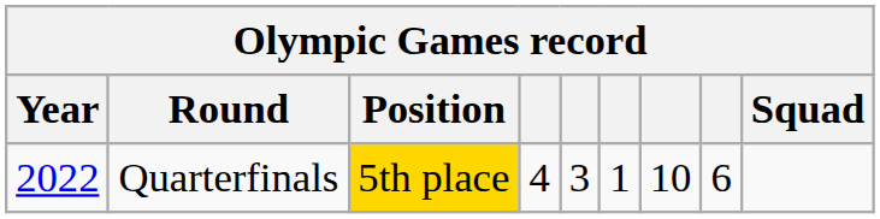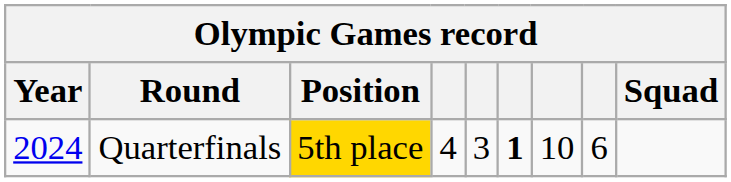Quarterfinals | Year: 2022 -> 2024
Quarterfinals | column 6: normal -> bold
